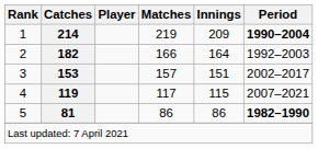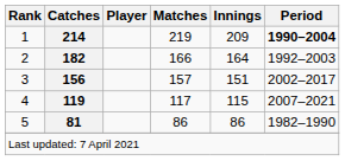3 | Catches: 153 -> 156
5 | Period: bold -> normal
